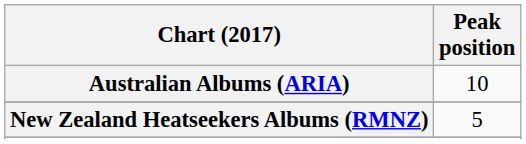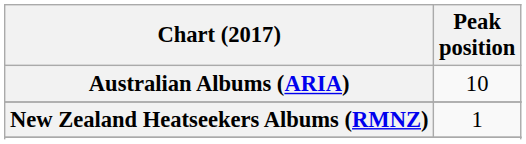New Zealand Heatseekers Albums (RMNZ) | Peak position: 5 -> 1
